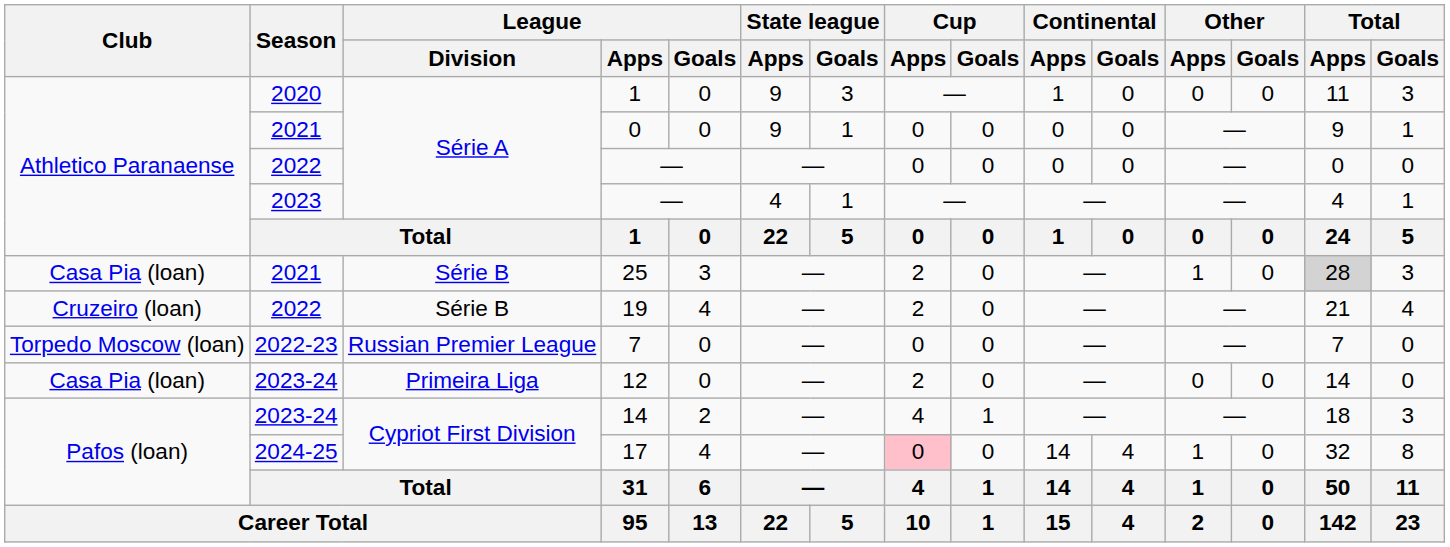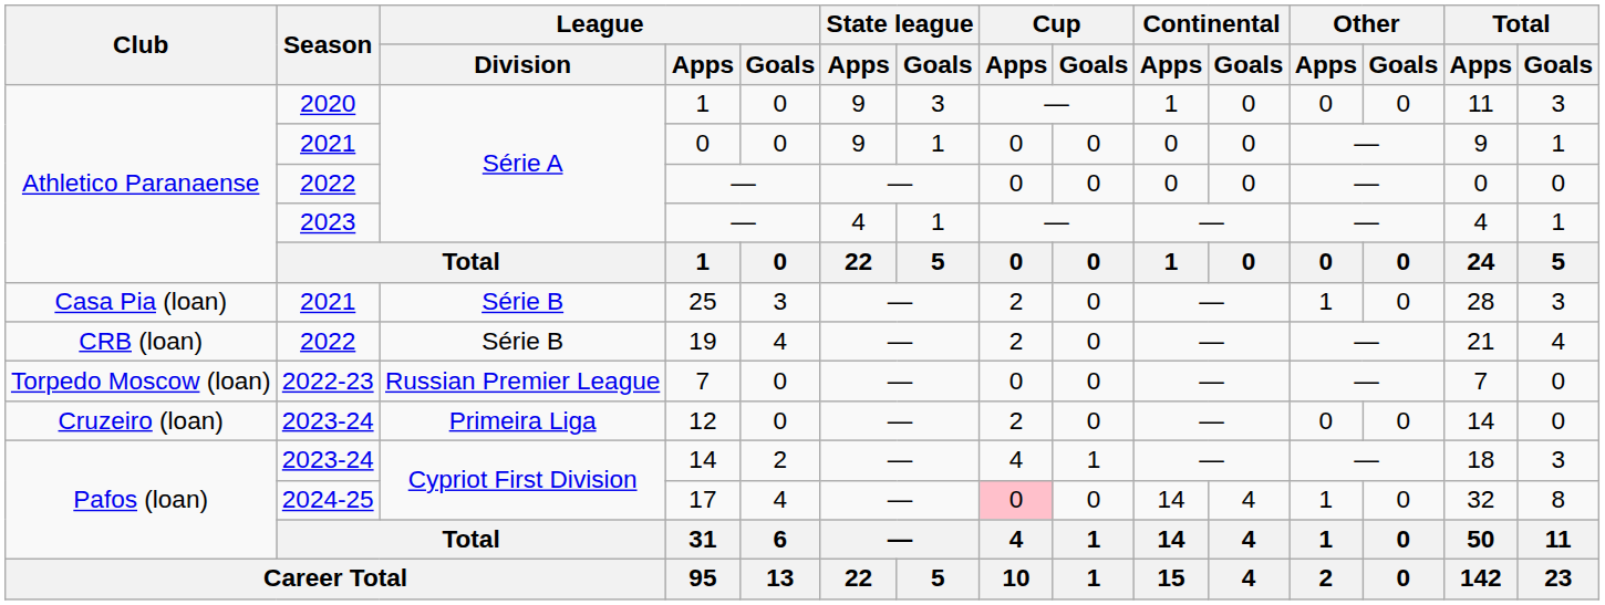25 | Total / Apps: lightgrey background -> no background
19 | Club: Cruzeiro (loan) -> CRB (loan)
12 | Club: Casa Pia (loan) -> Cruzeiro (loan)
